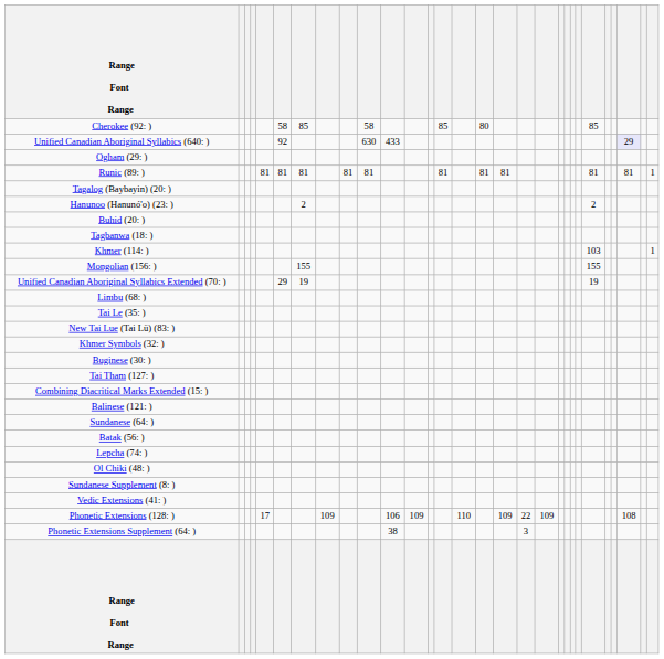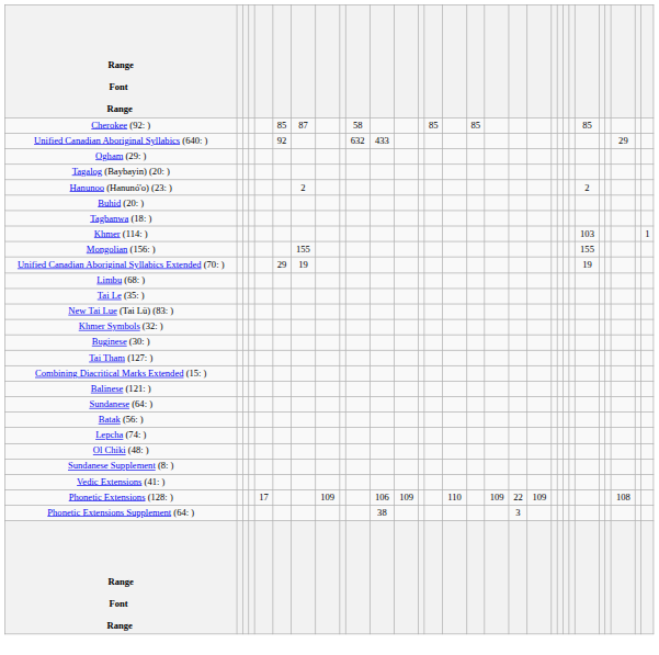Cherokee (92: ) | column 6: 58 -> 85
Cherokee (92: ) | column 7: 85 -> 87
Cherokee (92: ) | column 16: 80 -> 85
Unified Canadian Aboriginal Syllabics (640: ) | column 10: 630 -> 632
Unified Canadian Aboriginal Syllabics (640: ) | column 27: lavender background -> no background
- row: Runic (89: ) | 81 | 81 | 81 | 81 | 81 | 81 | 81 | 81 | 81 | 81 | 1
